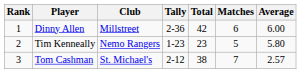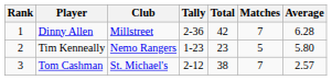Dinny Allen | Matches: 6 -> 7
Dinny Allen | Average: 6.00 -> 6.28
